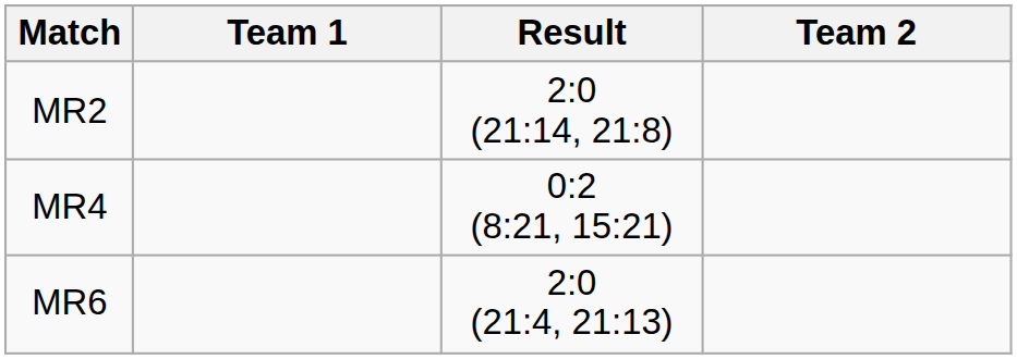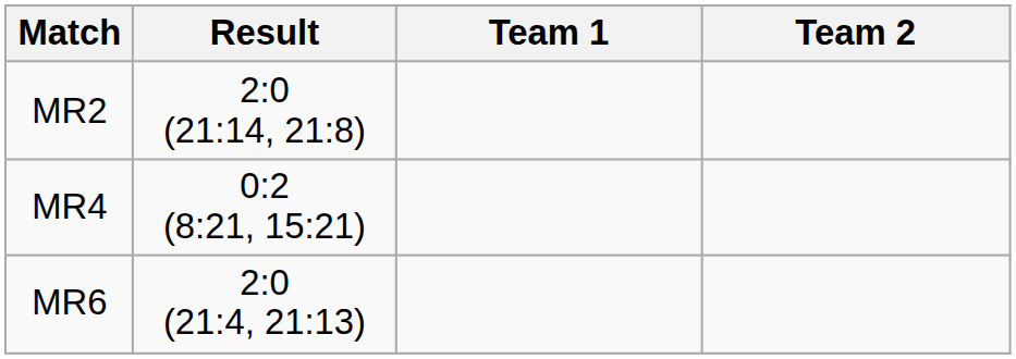columns swapped: Team 1 <-> Result
